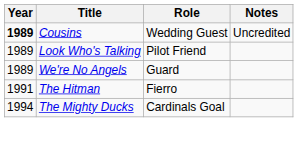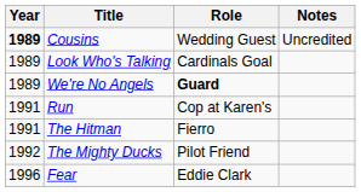Look Who's Talking | Role: Pilot Friend -> Cardinals Goal
We're No Angels | Role: normal -> bold
+ row: 1991 | Run | Cop at Karen's
The Mighty Ducks | Year: 1994 -> 1992
The Mighty Ducks | Role: Cardinals Goal -> Pilot Friend
+ row: 1996 | Fear | Eddie Clark
